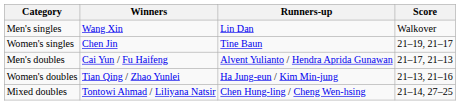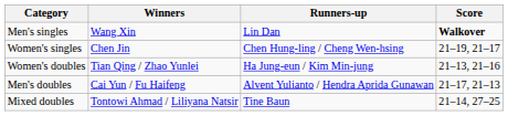Men's singles | Score: normal -> bold
Women's singles | Runners-up: Tine Baun -> Chen Hung-ling / Cheng Wen-hsing
rows swapped: Men's doubles <-> Women's doubles
Mixed doubles | Runners-up: Chen Hung-ling / Cheng Wen-hsing -> Tine Baun
